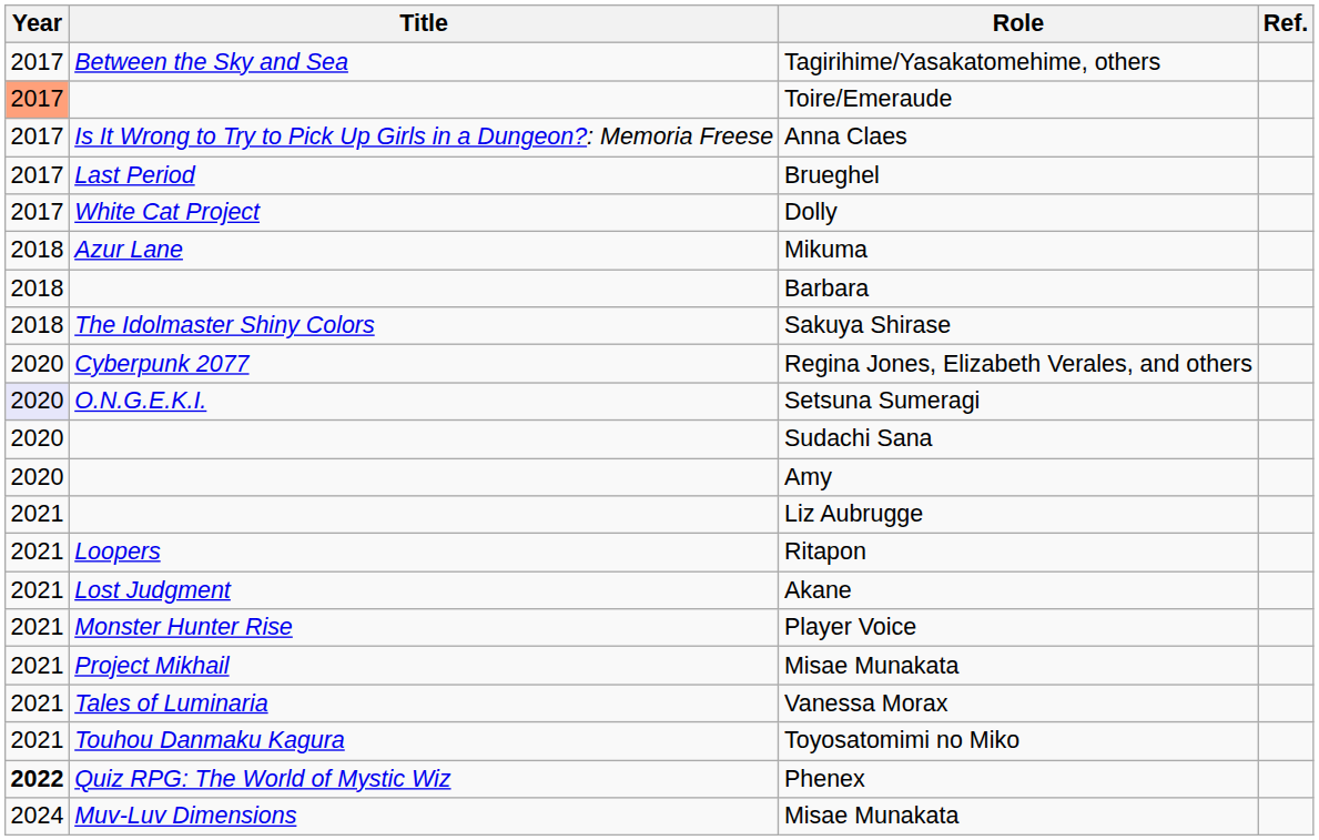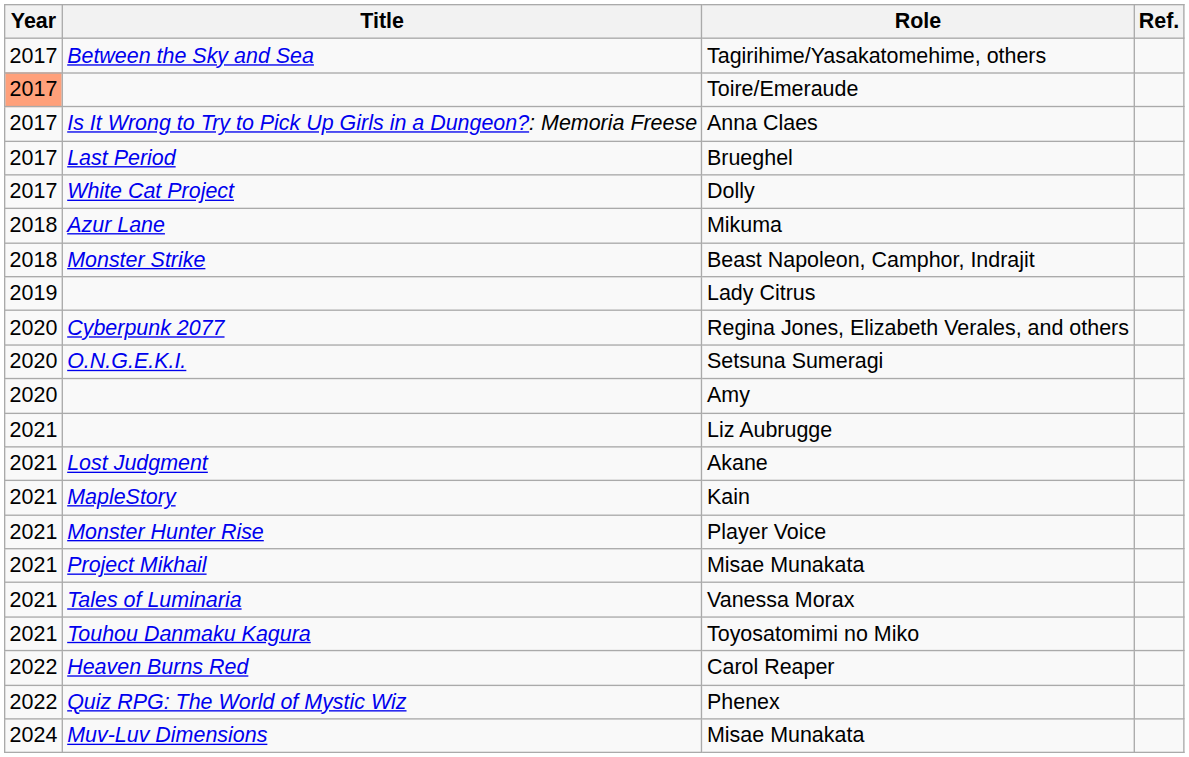- row: 2018 | Barbara
+ row: 2018 | Monster Strike | Beast Napoleon, Camphor, Indrajit
- row: 2018 | The Idolmaster Shiny Colors | Sakuya Shirase
+ row: 2019 | Lady Citrus
Setsuna Sumeragi | Year: lavender background -> no background
- row: 2020 | Sudachi Sana
- row: 2021 | Loopers | Ritapon
+ row: 2021 | MapleStory | Kain
+ row: 2022 | Heaven Burns Red | Carol Reaper
Phenex | Year: bold -> normal
